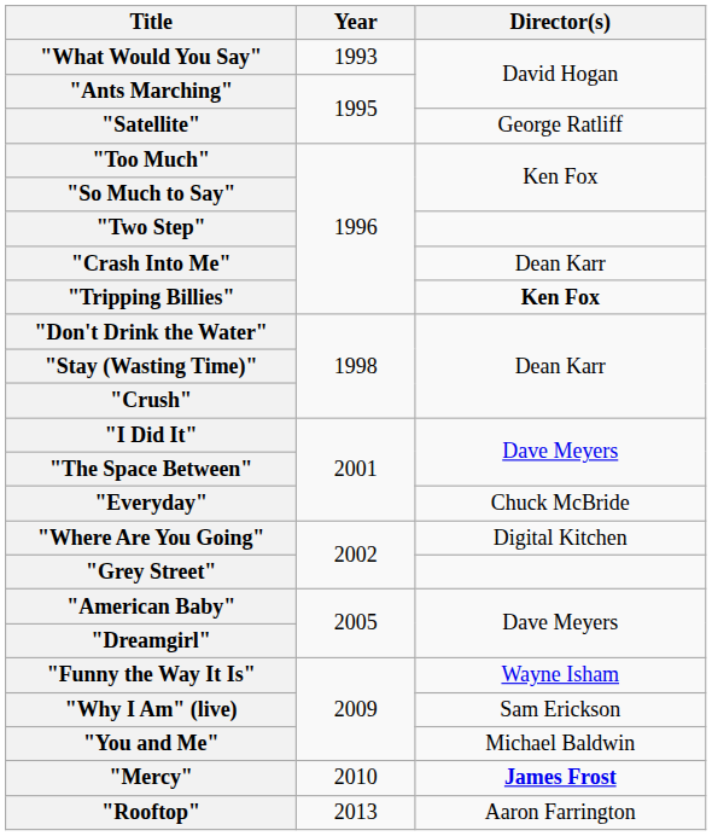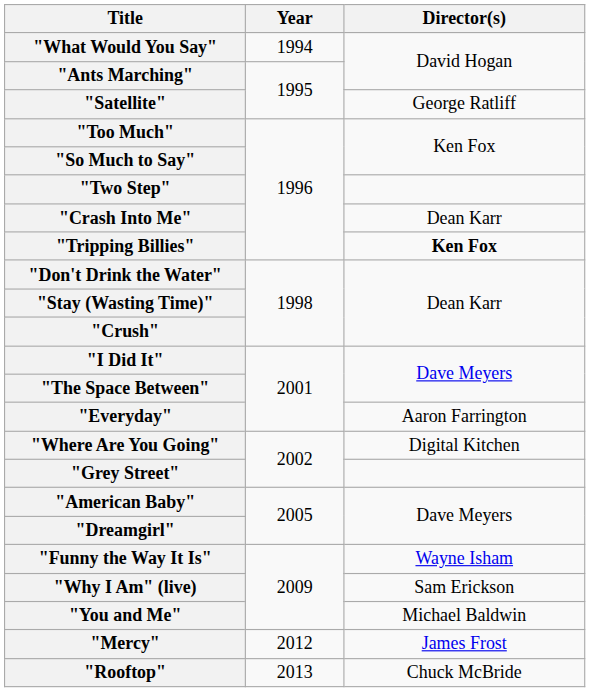"What Would You Say" | Year: 1993 -> 1994
"Everyday" | Director(s): Chuck McBride -> Aaron Farrington
"Mercy" | Year: 2010 -> 2012
"Mercy" | Director(s): bold -> normal
"Rooftop" | Director(s): Aaron Farrington -> Chuck McBride
